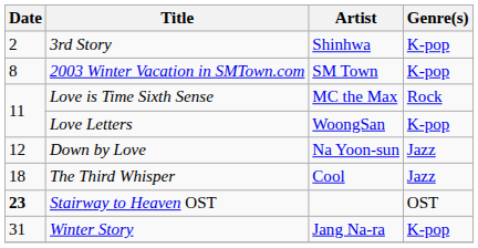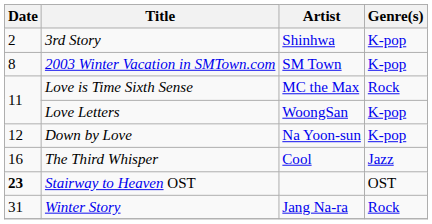Down by Love | Genre(s): Jazz -> K-pop
The Third Whisper | Date: 18 -> 16
Winter Story | Genre(s): K-pop -> Rock
